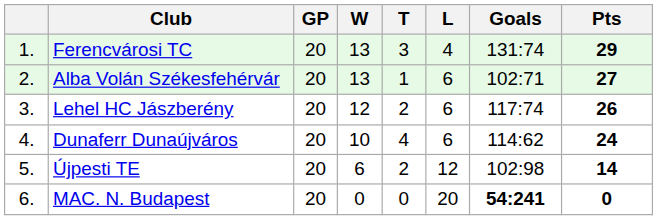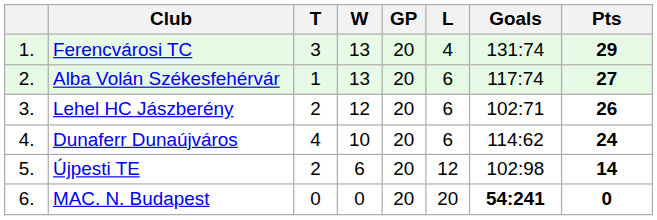columns swapped: GP <-> T
Alba Volán Székesfehérvár | Goals: 102:71 -> 117:74
Lehel HC Jászberény | Goals: 117:74 -> 102:71
